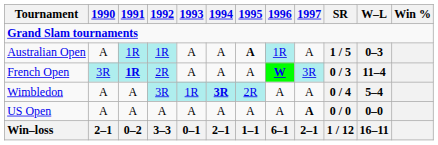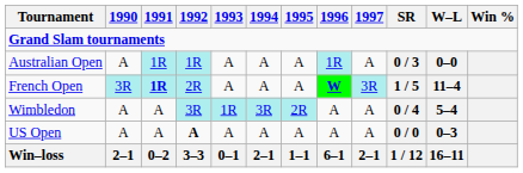Australian Open | 1995: bold -> normal
Australian Open | SR: 1 / 5 -> 0 / 3
Australian Open | W–L: 0–3 -> 0–0
French Open | SR: 0 / 3 -> 1 / 5
Wimbledon | 1994: bold -> normal
US Open | 1992: normal -> bold
US Open | 1997: bold -> normal
US Open | W–L: 0–0 -> 0–3
